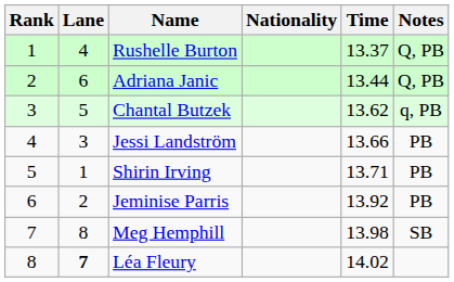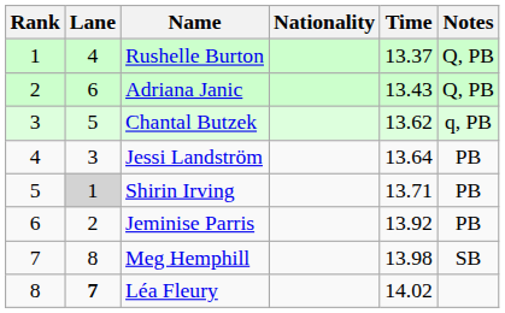Adriana Janic | Time: 13.44 -> 13.43
Jessi Landström | Time: 13.66 -> 13.64
Shirin Irving | Lane: no background -> lightgrey background
